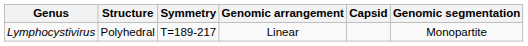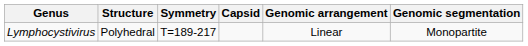columns swapped: Capsid <-> Genomic arrangement
